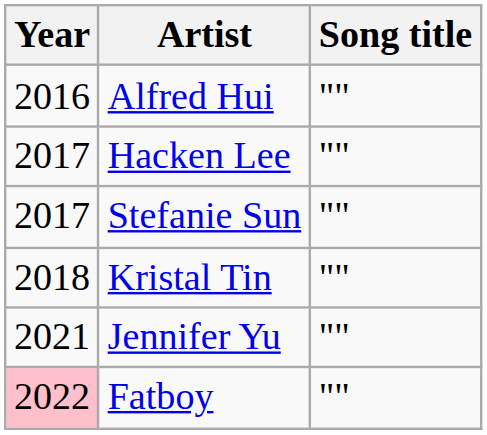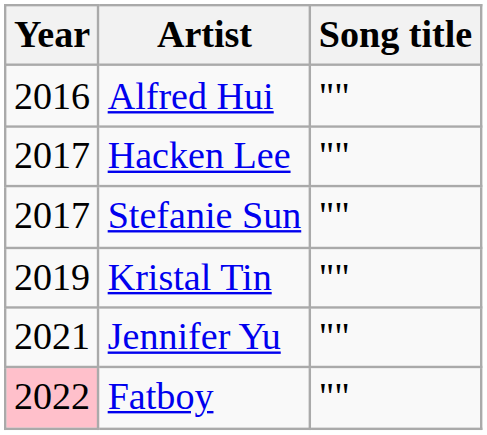Kristal Tin | Year: 2018 -> 2019
